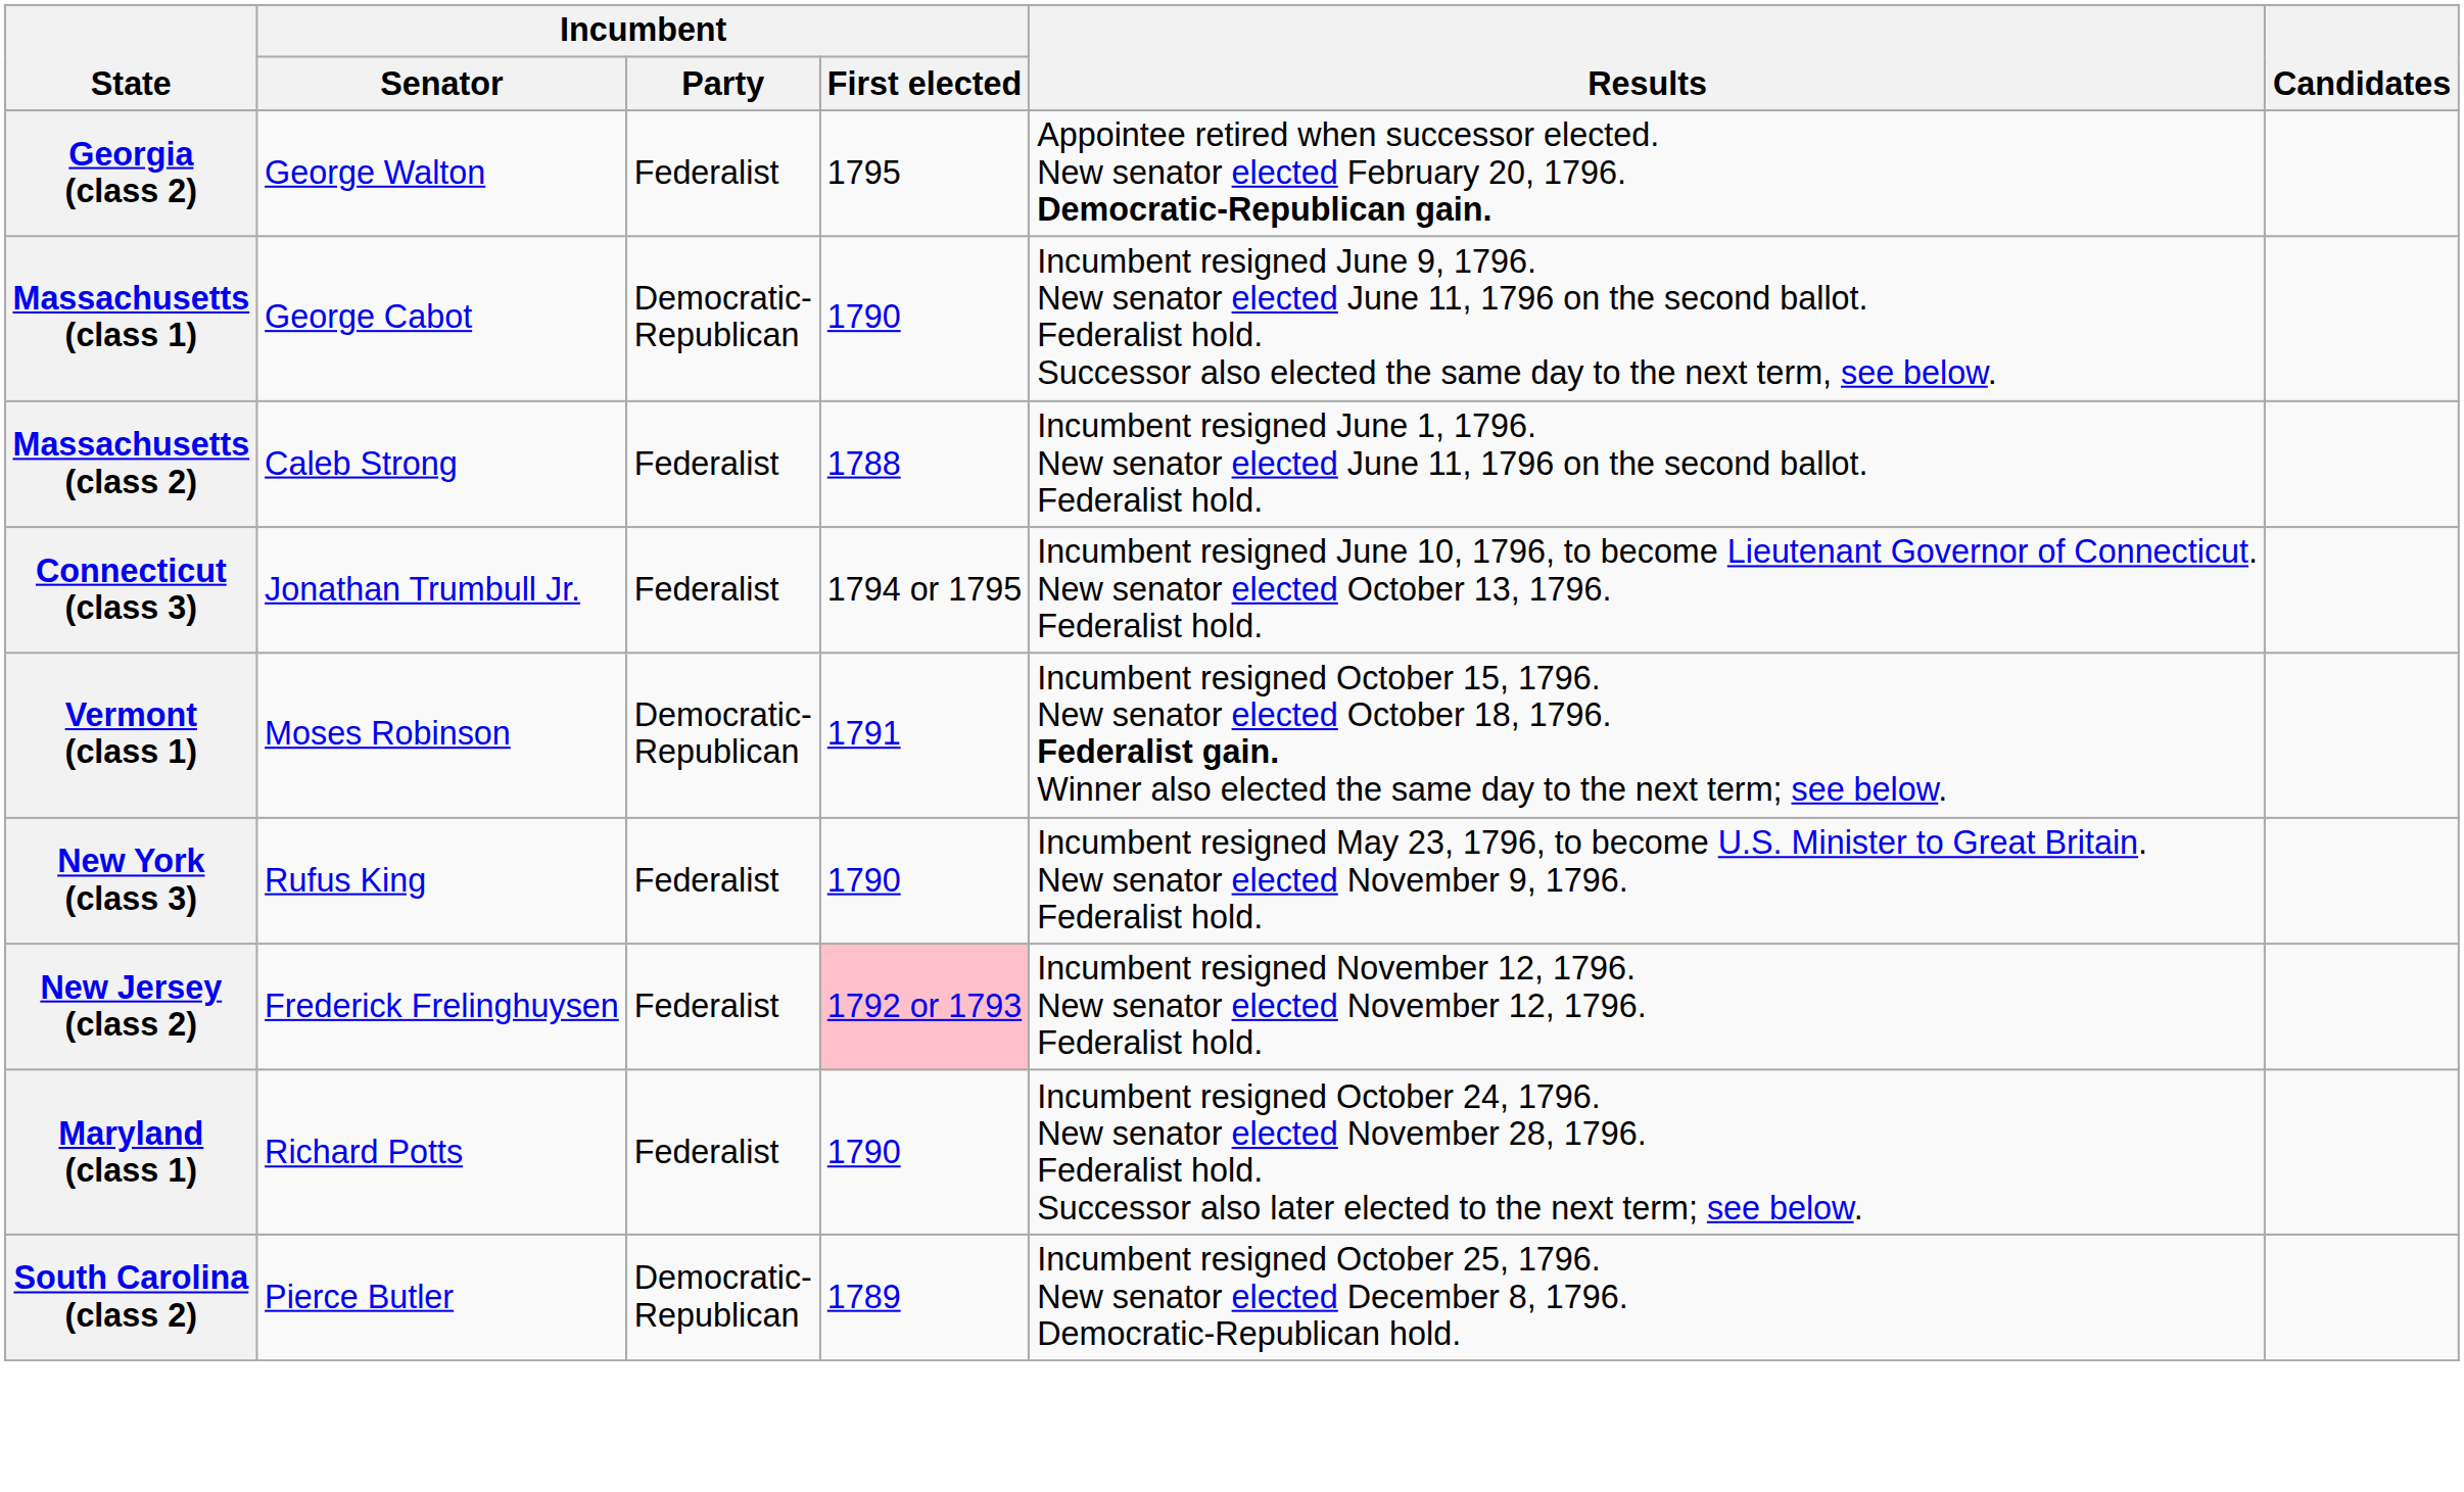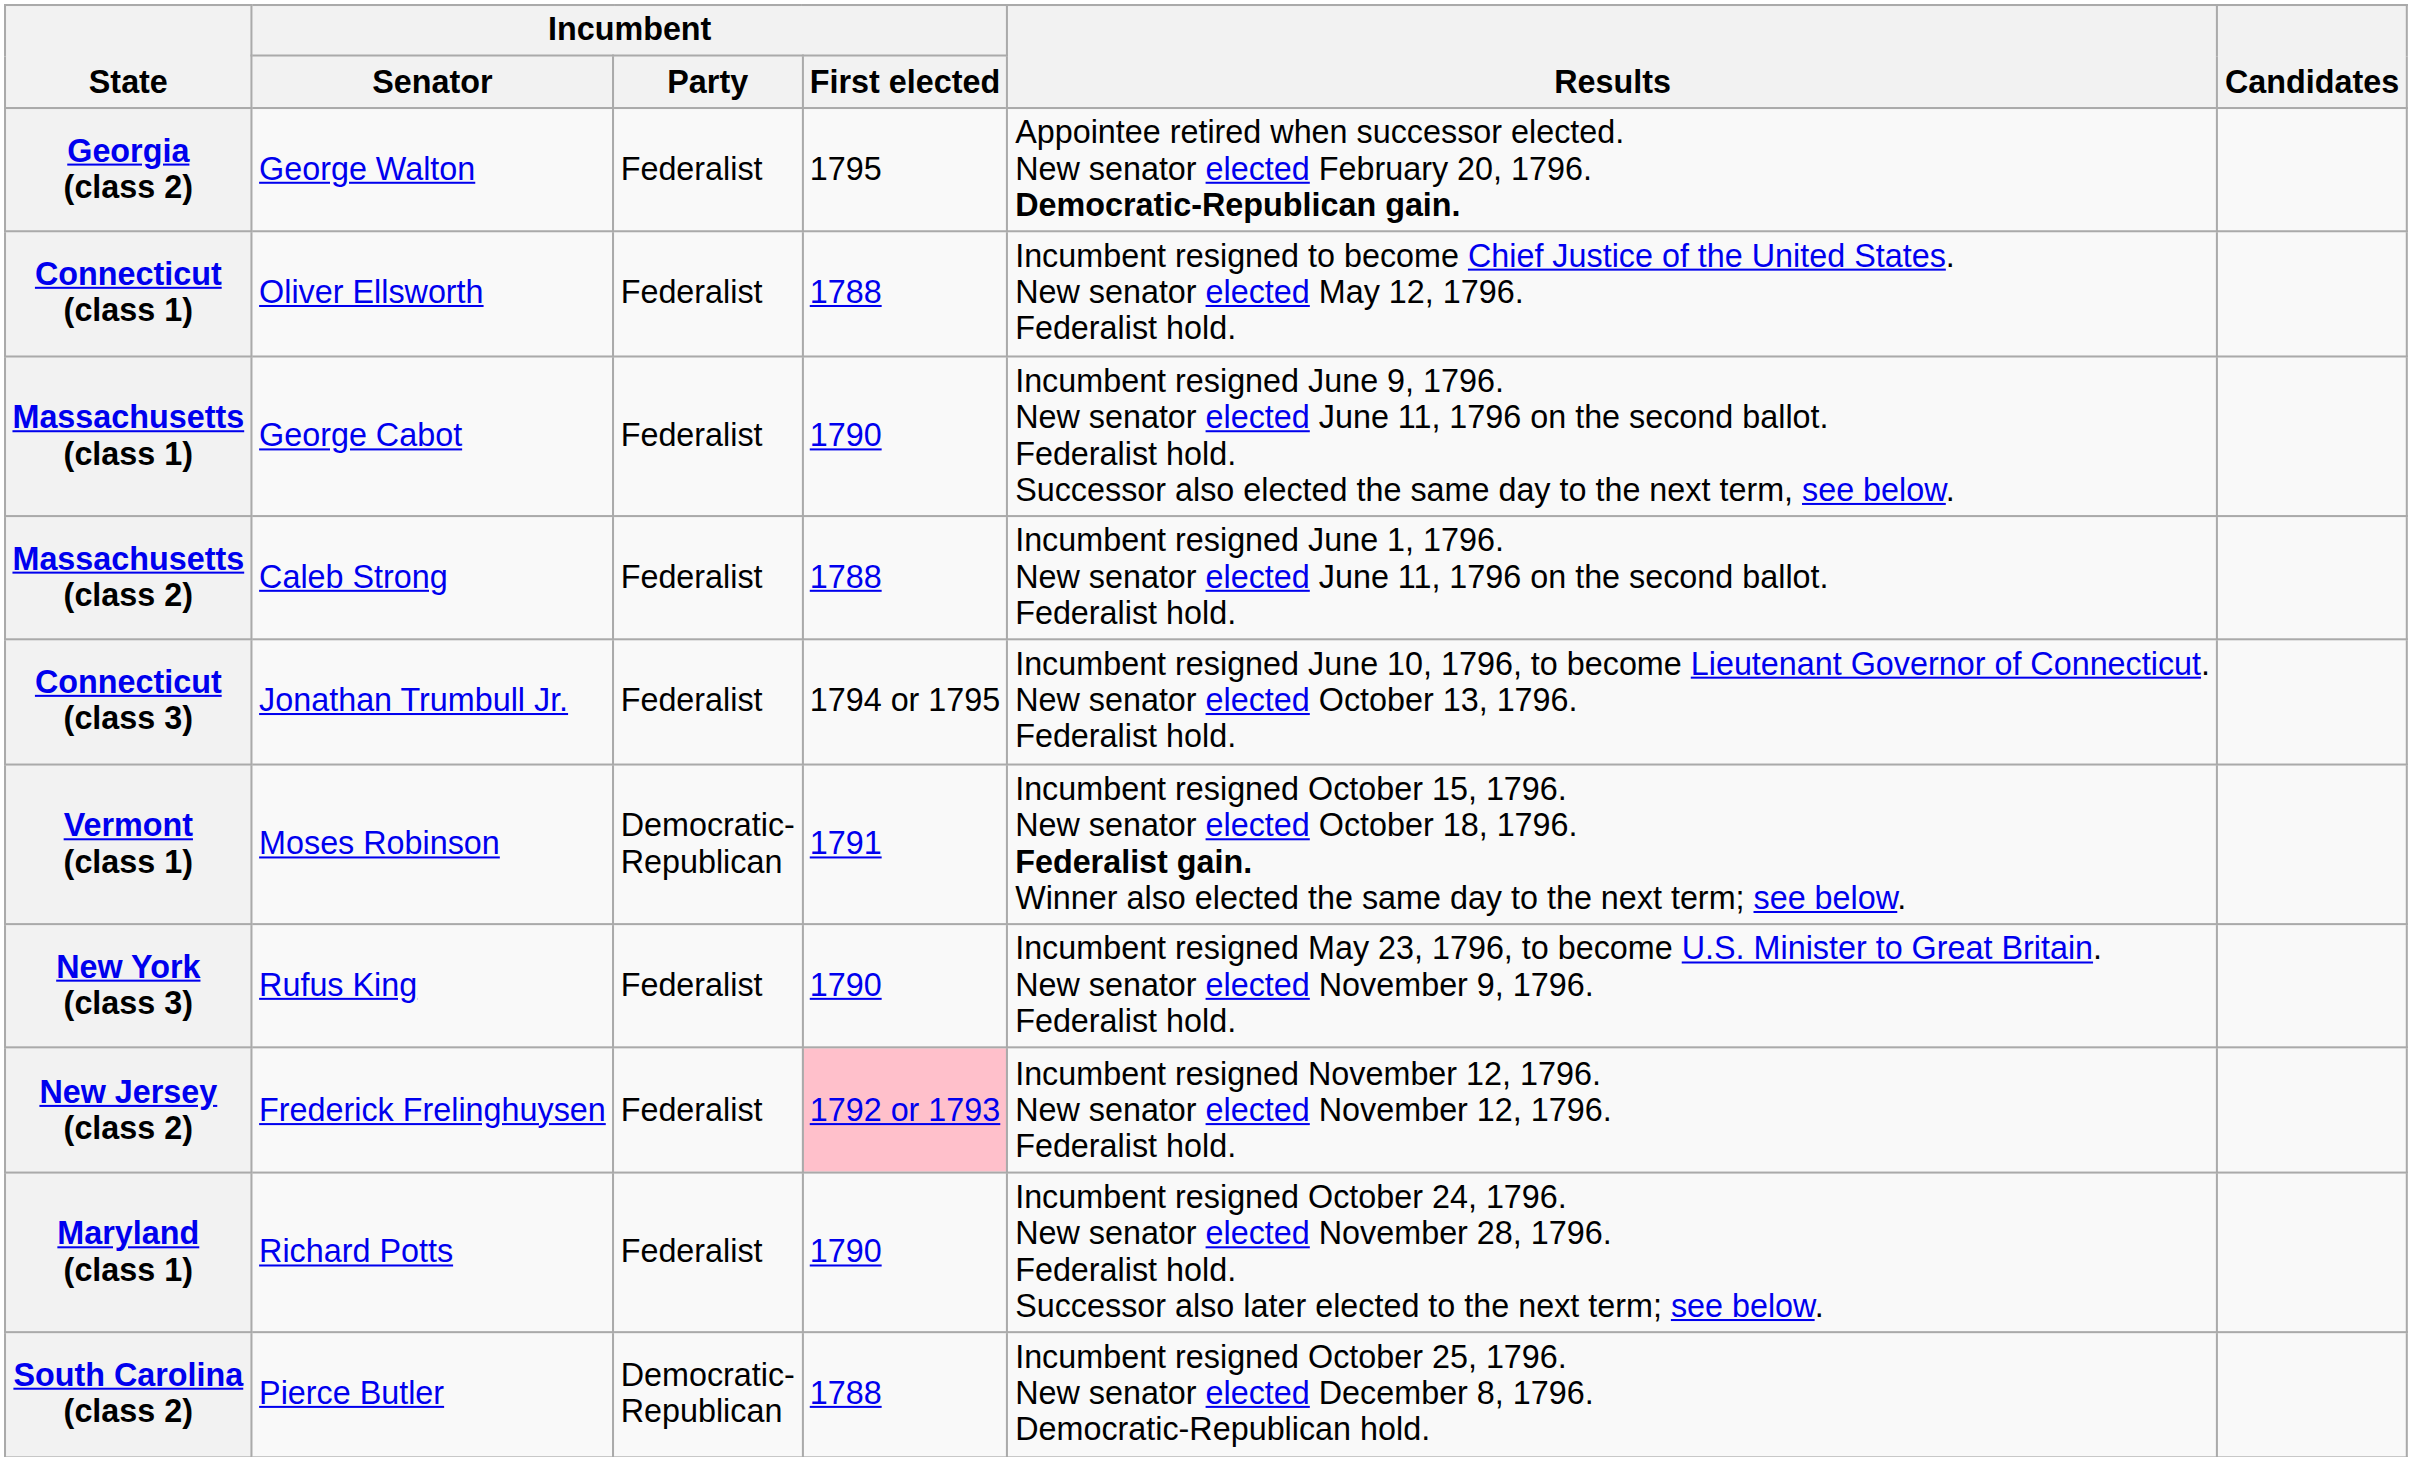+ row: Connecticut (class 1) | Oliver Ellsworth | Federalist | 1788 | Incumbent resigned to become Chief Justice of the United States. New senator elected May 12, 1796. Federalist hold.
Massachusetts (class 1) | Incumbent / Party: Democratic- Republican -> Federalist
South Carolina (class 2) | Incumbent / First elected: 1789 -> 1788
